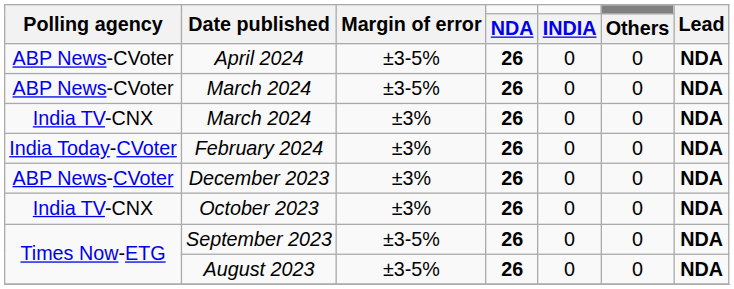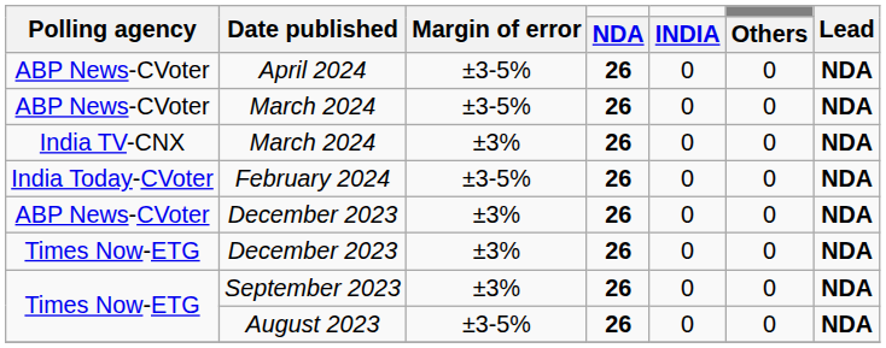February 2024 | Margin of error: ±3% -> ±3-5%
+ row: Times Now-ETG | December 2023 | ±3% | 26 | 0 | 0 | NDA
- row: India TV-CNX | October 2023 | ±3% | 26 | 0 | 0 | NDA
September 2023 | Margin of error: ±3-5% -> ±3%
